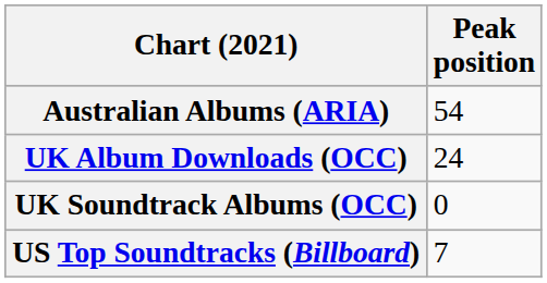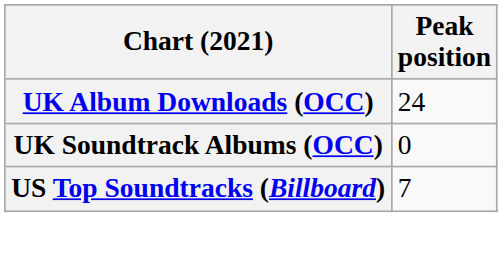- row: Australian Albums (ARIA) | 54
